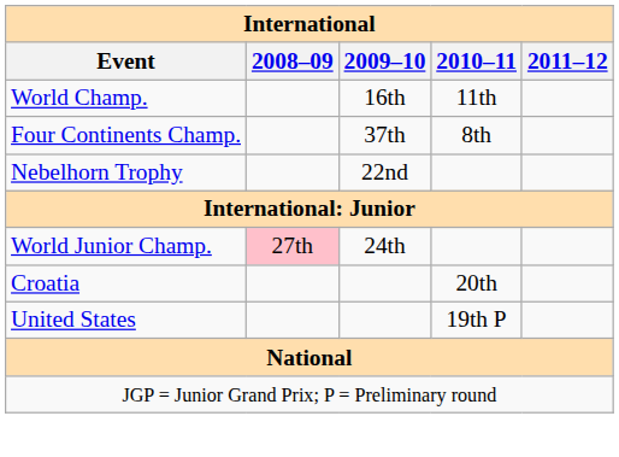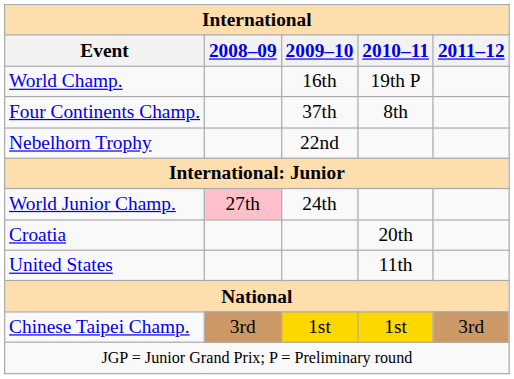World Champ. | 2010–11: 11th -> 19th P
United States | 2010–11: 19th P -> 11th
+ row: Chinese Taipei Champ. | 3rd | 1st | 1st | 3rd
